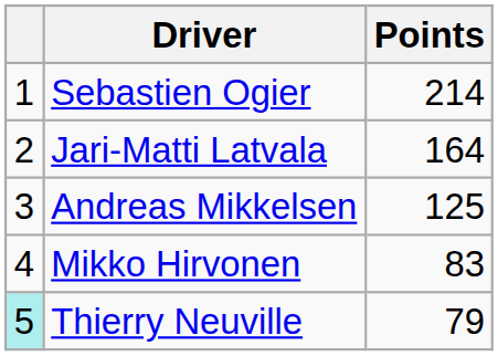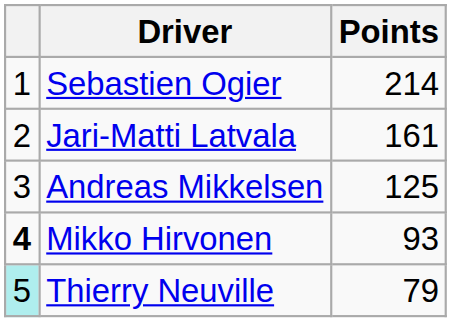Jari-Matti Latvala | Points: 164 -> 161
Mikko Hirvonen | column 1: normal -> bold
Mikko Hirvonen | Points: 83 -> 93
